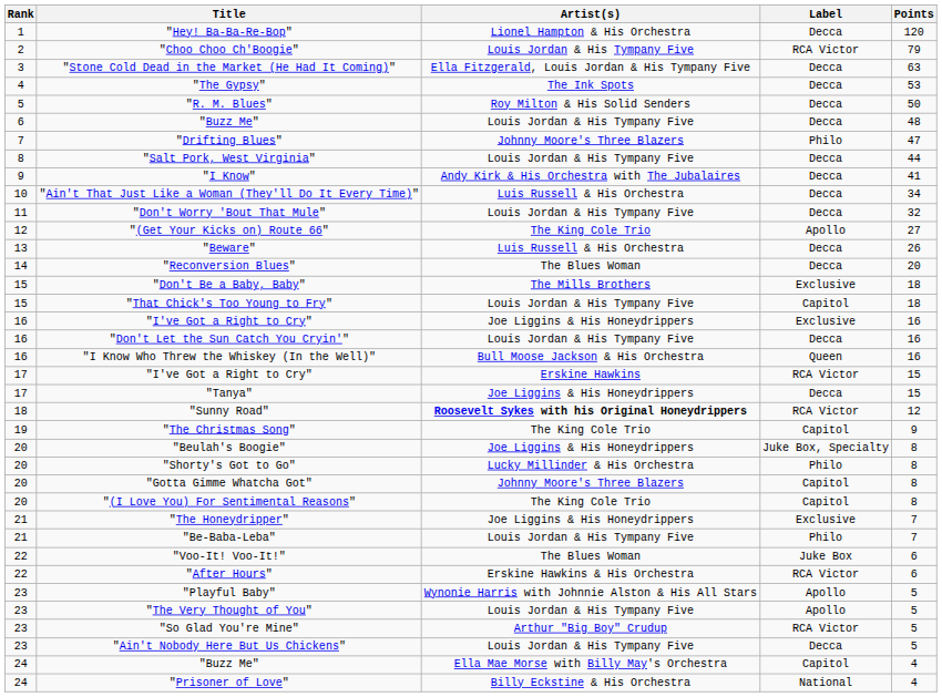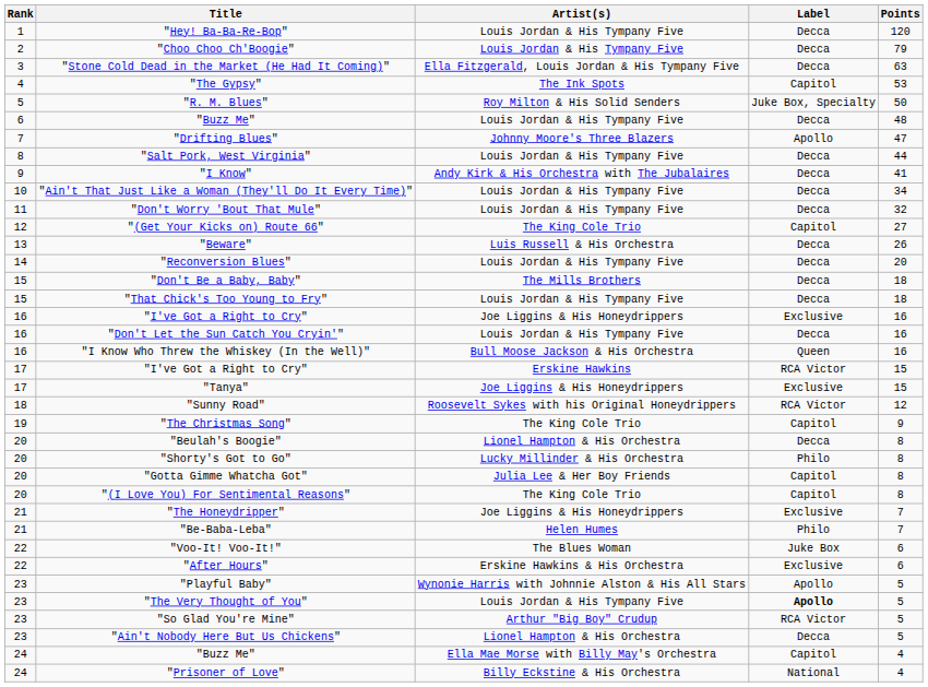"Hey! Ba-Ba-Re-Bop" | Artist(s): Lionel Hampton & His Orchestra -> Louis Jordan & His Tympany Five
"Choo Choo Ch'Boogie" | Label: RCA Victor -> Decca
"The Gypsy" | Label: Decca -> Capitol
"R. M. Blues" | Label: Decca -> Juke Box, Specialty
"Drifting Blues" | Label: Philo -> Apollo
"Ain't That Just Like a Woman (They'll Do It Every Time)" | Artist(s): Luis Russell & His Orchestra -> Louis Jordan & His Tympany Five
"(Get Your Kicks on) Route 66" | Label: Apollo -> Capitol
"Reconversion Blues" | Artist(s): The Blues Woman -> Louis Jordan & His Tympany Five
"Don't Be a Baby, Baby" | Label: Exclusive -> Decca
"That Chick's Too Young to Fry" | Label: Capitol -> Decca
"Tanya" | Label: Decca -> Exclusive
"Sunny Road" | Artist(s): bold -> normal
"Beulah's Boogie" | Artist(s): Joe Liggins & His Honeydrippers -> Lionel Hampton & His Orchestra
"Beulah's Boogie" | Label: Juke Box, Specialty -> Decca
"Gotta Gimme Whatcha Got" | Artist(s): Johnny Moore's Three Blazers -> Julia Lee & Her Boy Friends
"Be-Baba-Leba" | Artist(s): Louis Jordan & His Tympany Five -> Helen Humes
"After Hours" | Label: RCA Victor -> Exclusive
"The Very Thought of You" | Label: normal -> bold
"Ain't Nobody Here But Us Chickens" | Artist(s): Louis Jordan & His Tympany Five -> Lionel Hampton & His Orchestra
